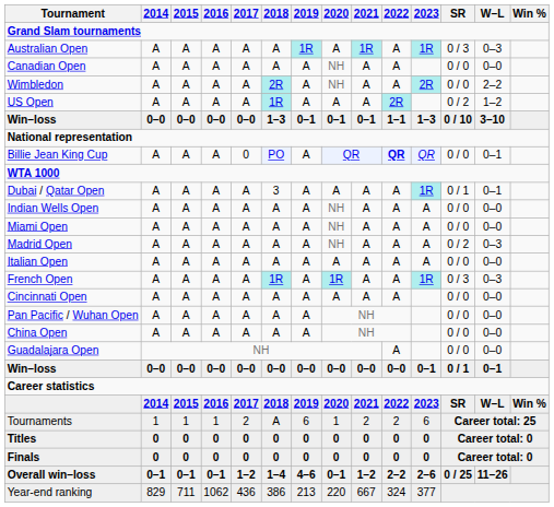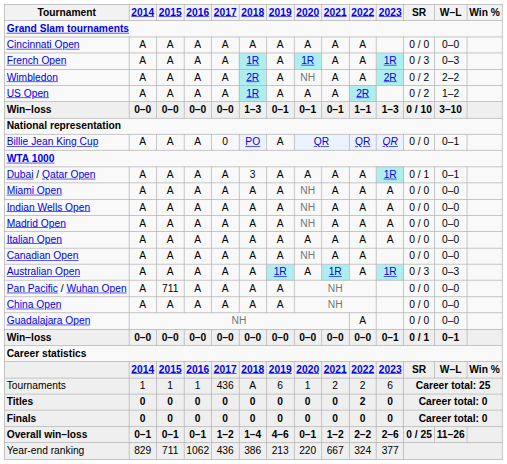rows swapped: Australian Open <-> Cincinnati Open
rows swapped: French Open <-> Canadian Open
Wimbledon | SR: 0 / 0 -> 0 / 2
Billie Jean King Cup | 2022: bold -> normal
rows swapped: Indian Wells Open <-> Miami Open
Madrid Open | SR: 0 / 2 -> 0 / 0
Madrid Open | W–L: 0–3 -> 0–0
Pan Pacific / Wuhan Open | 2015: A -> 711
Tournaments | 2017: 2 -> 436
Titles | 2022: 0 -> 2
